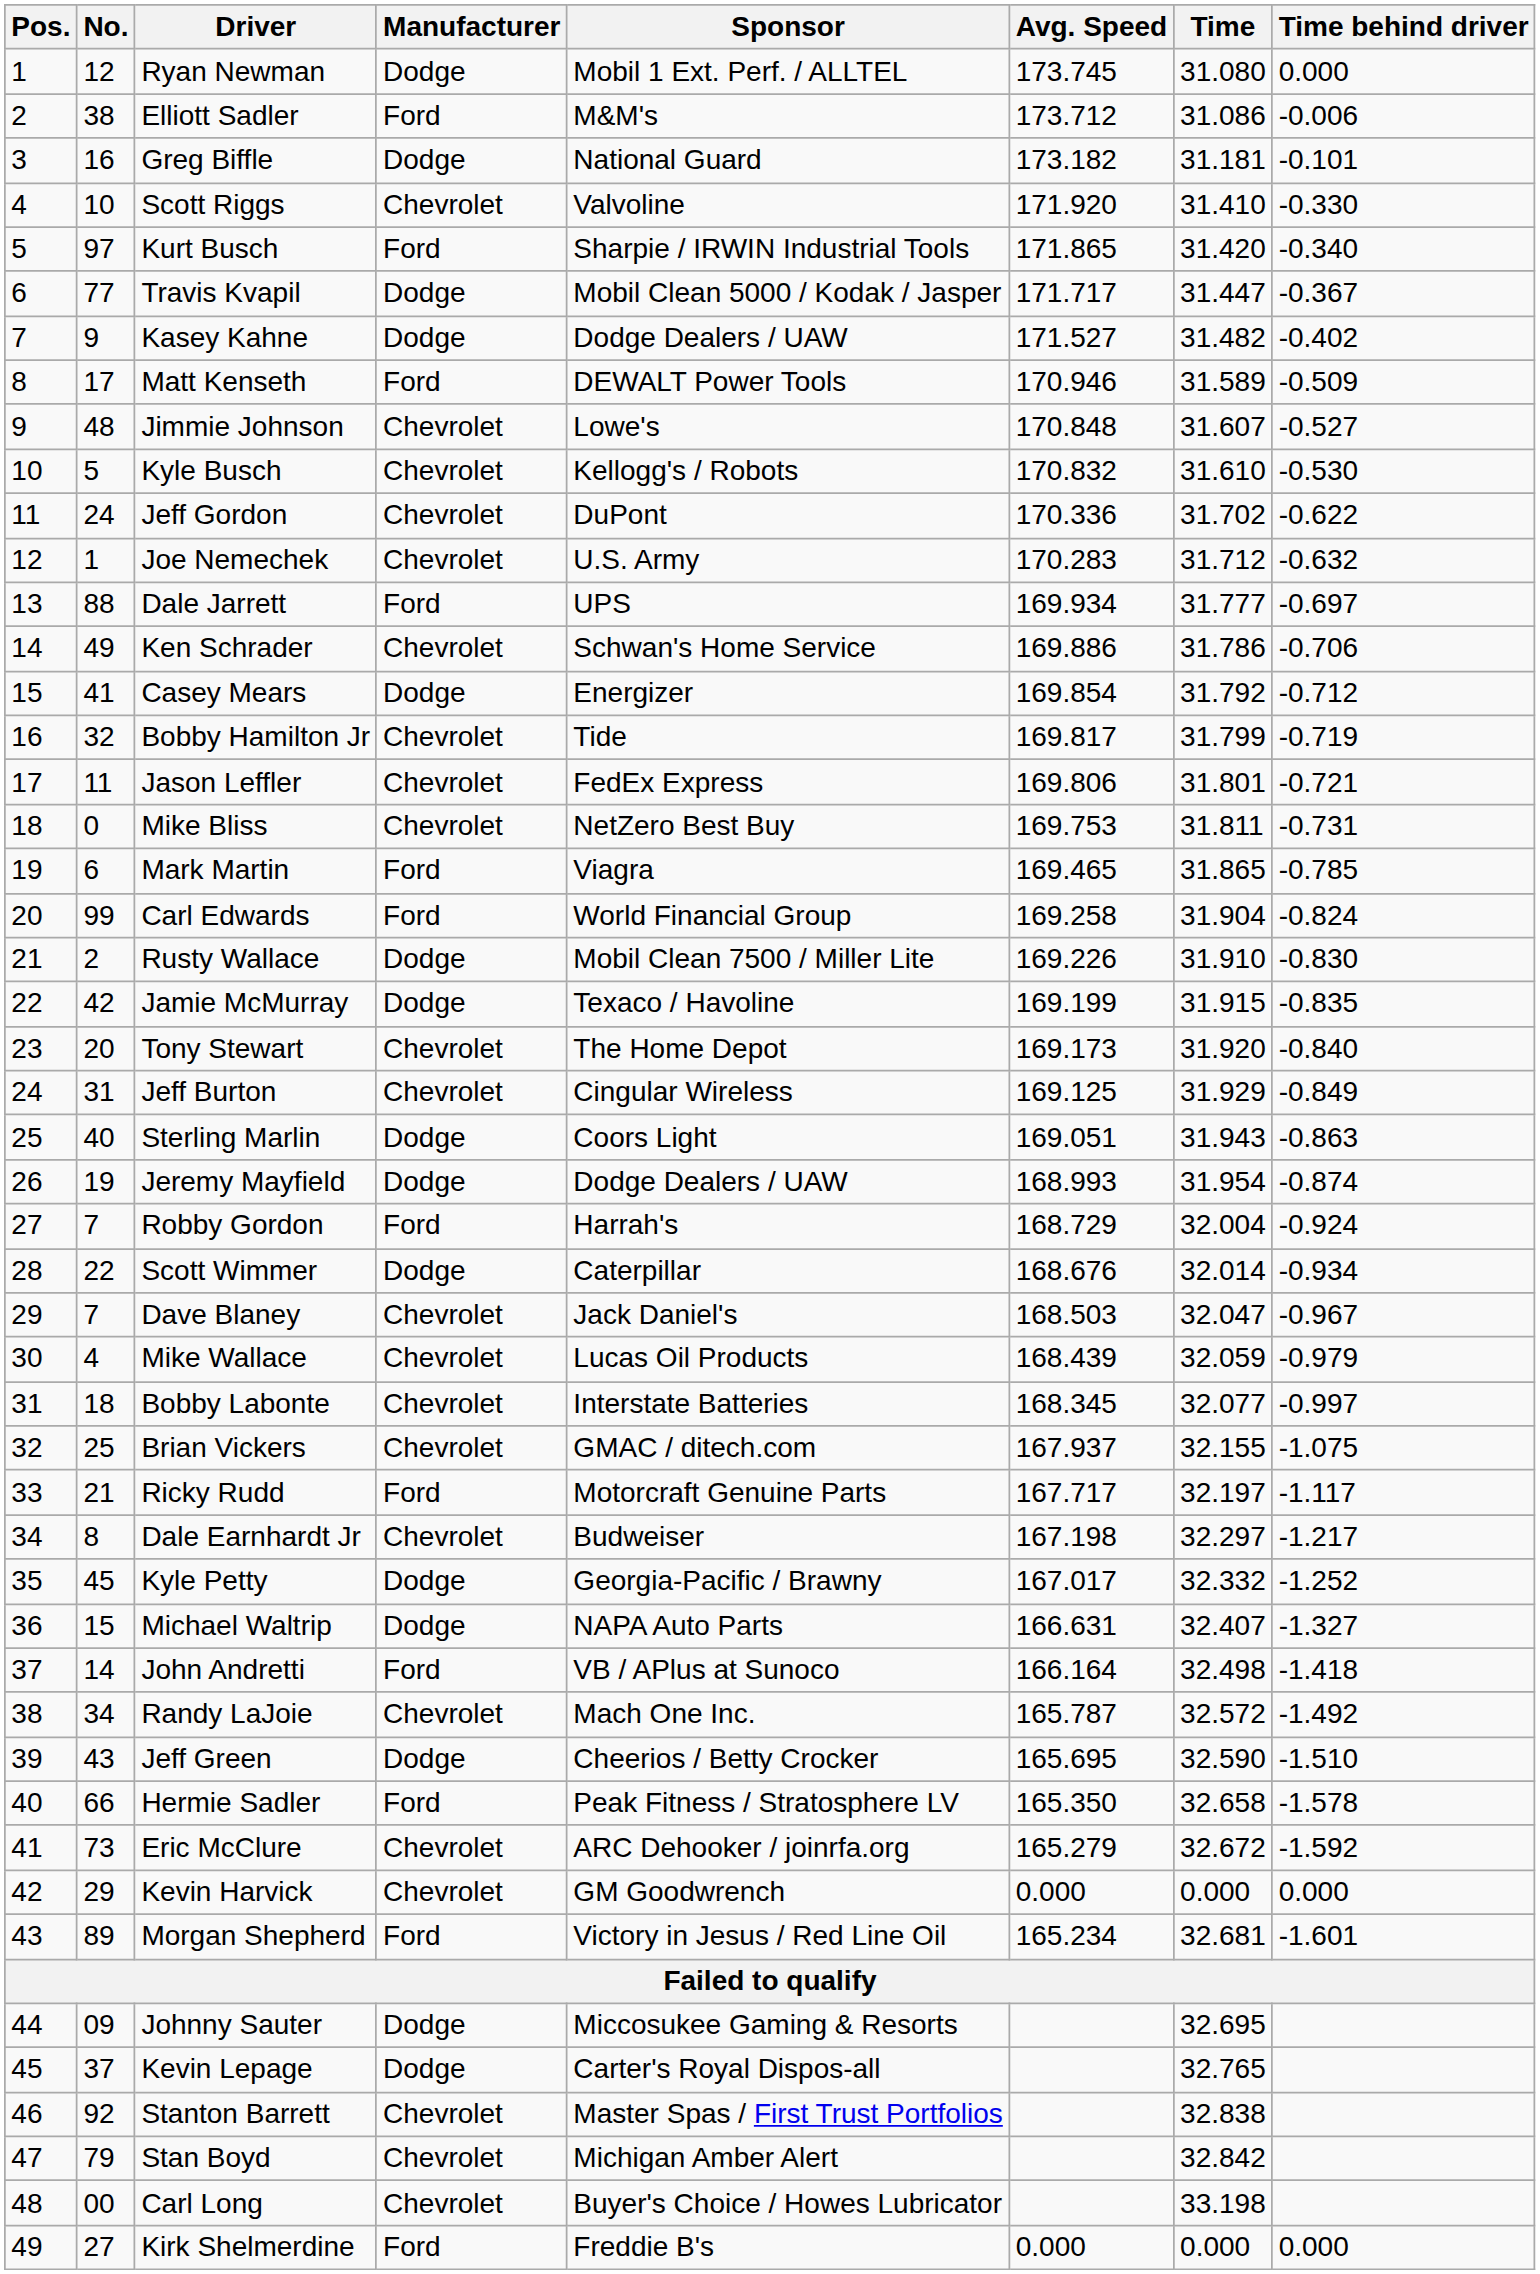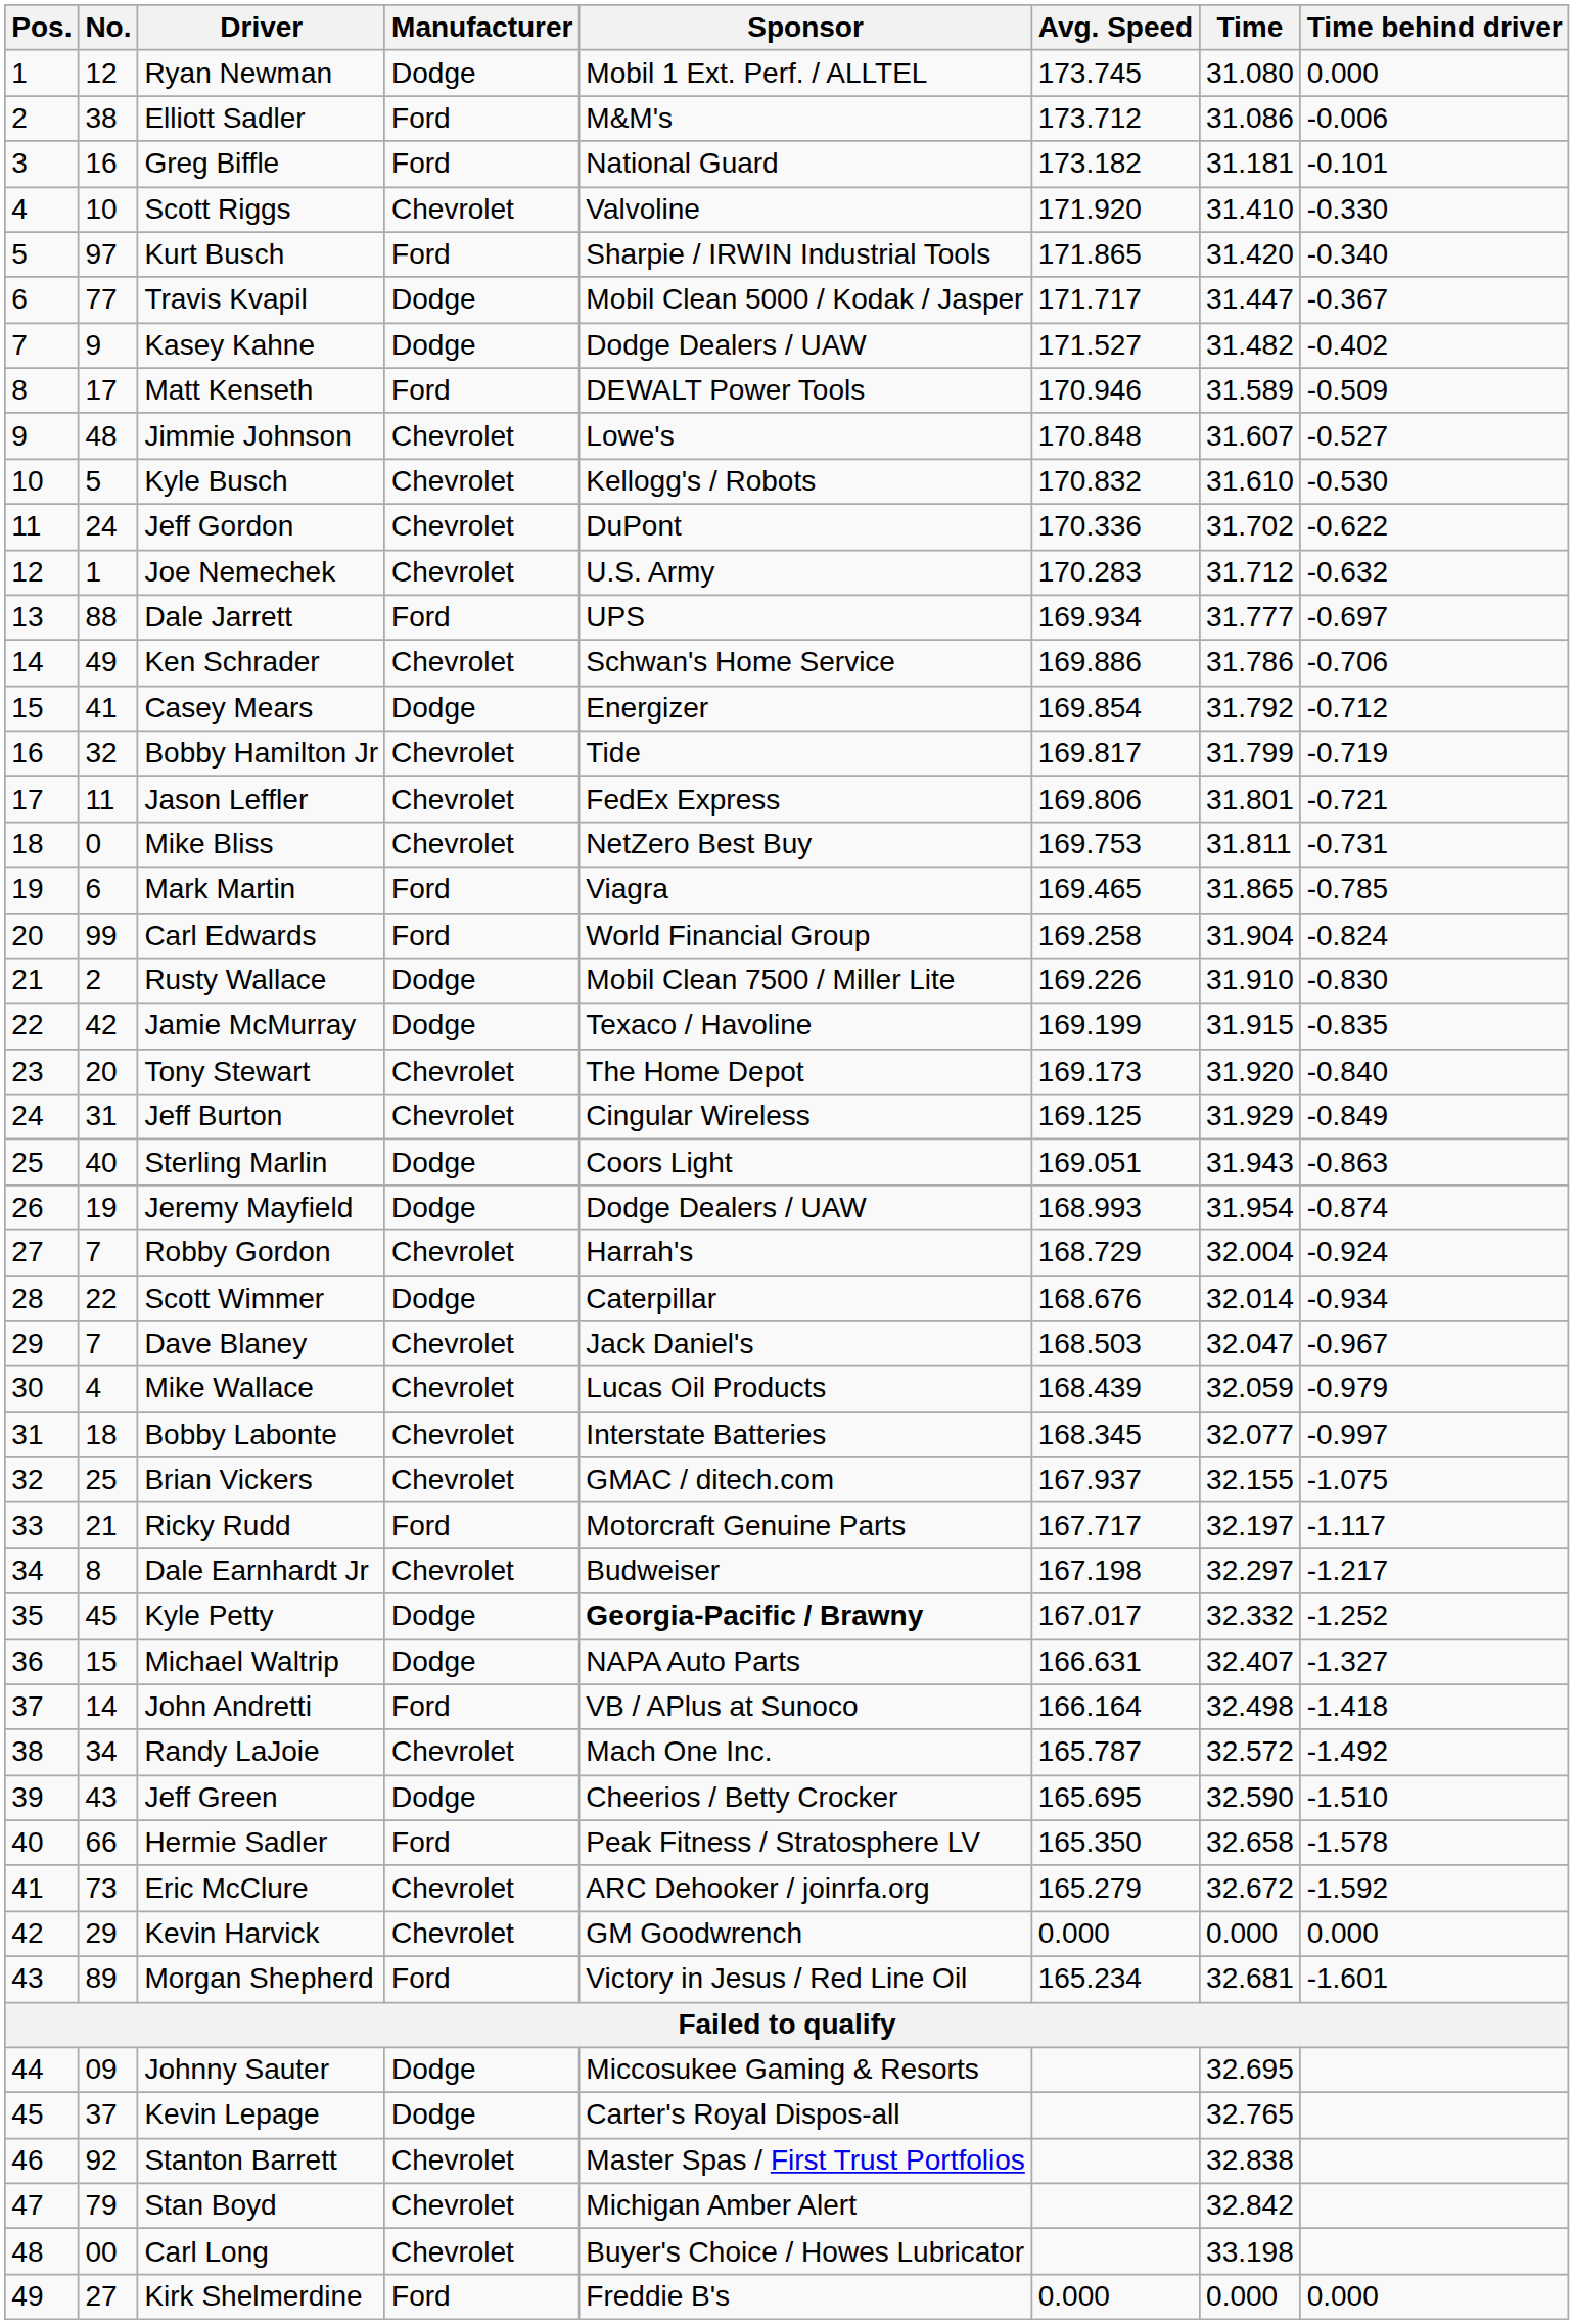Greg Biffle | Manufacturer: Dodge -> Ford
Robby Gordon | Manufacturer: Ford -> Chevrolet
Kyle Petty | Sponsor: normal -> bold
